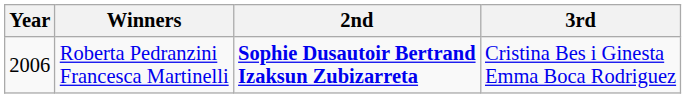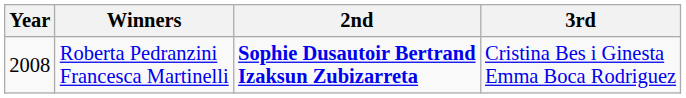Roberta Pedranzini Francesca Martinelli | Year: 2006 -> 2008
